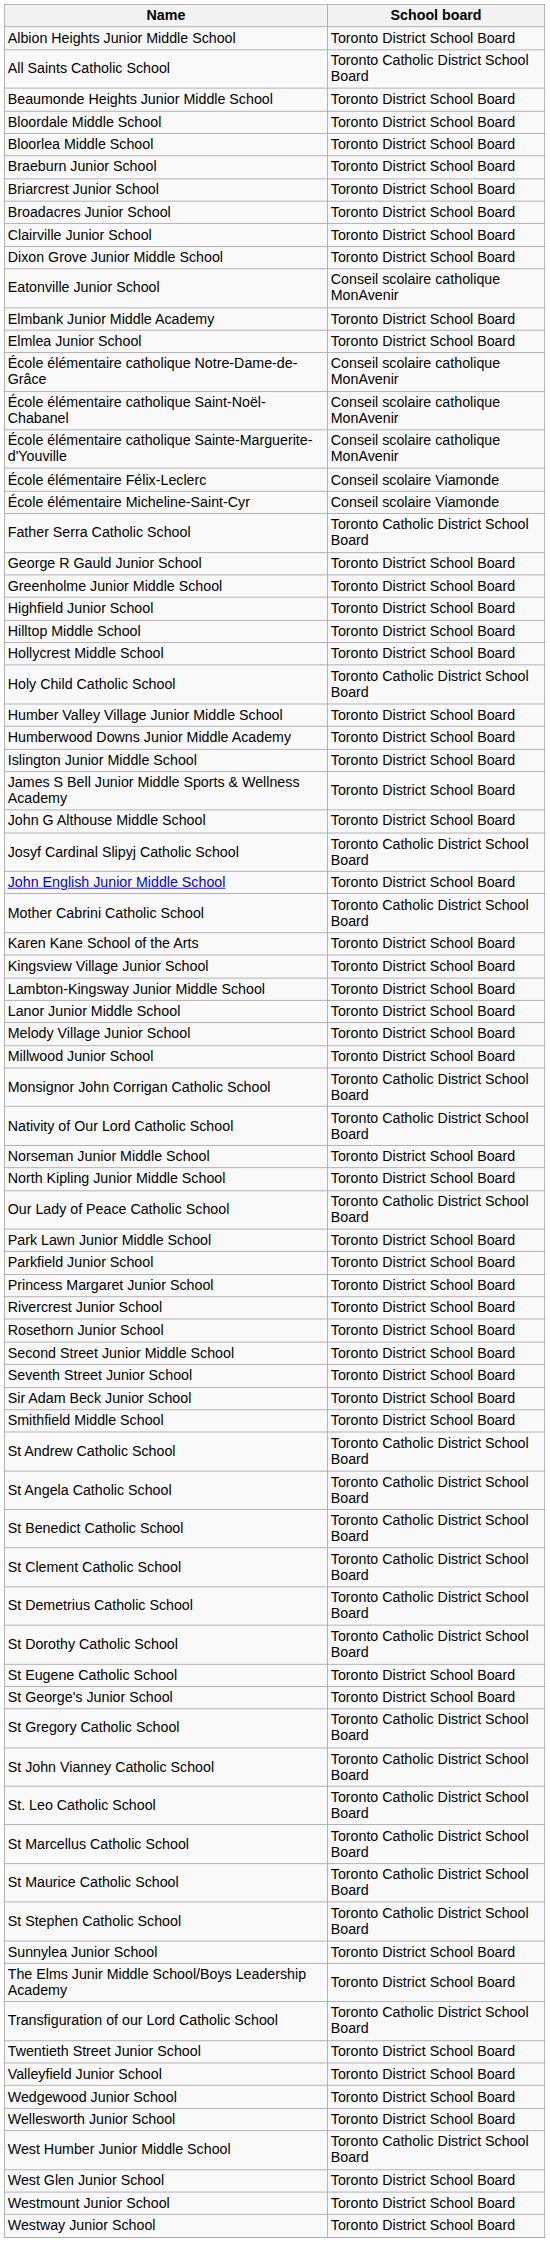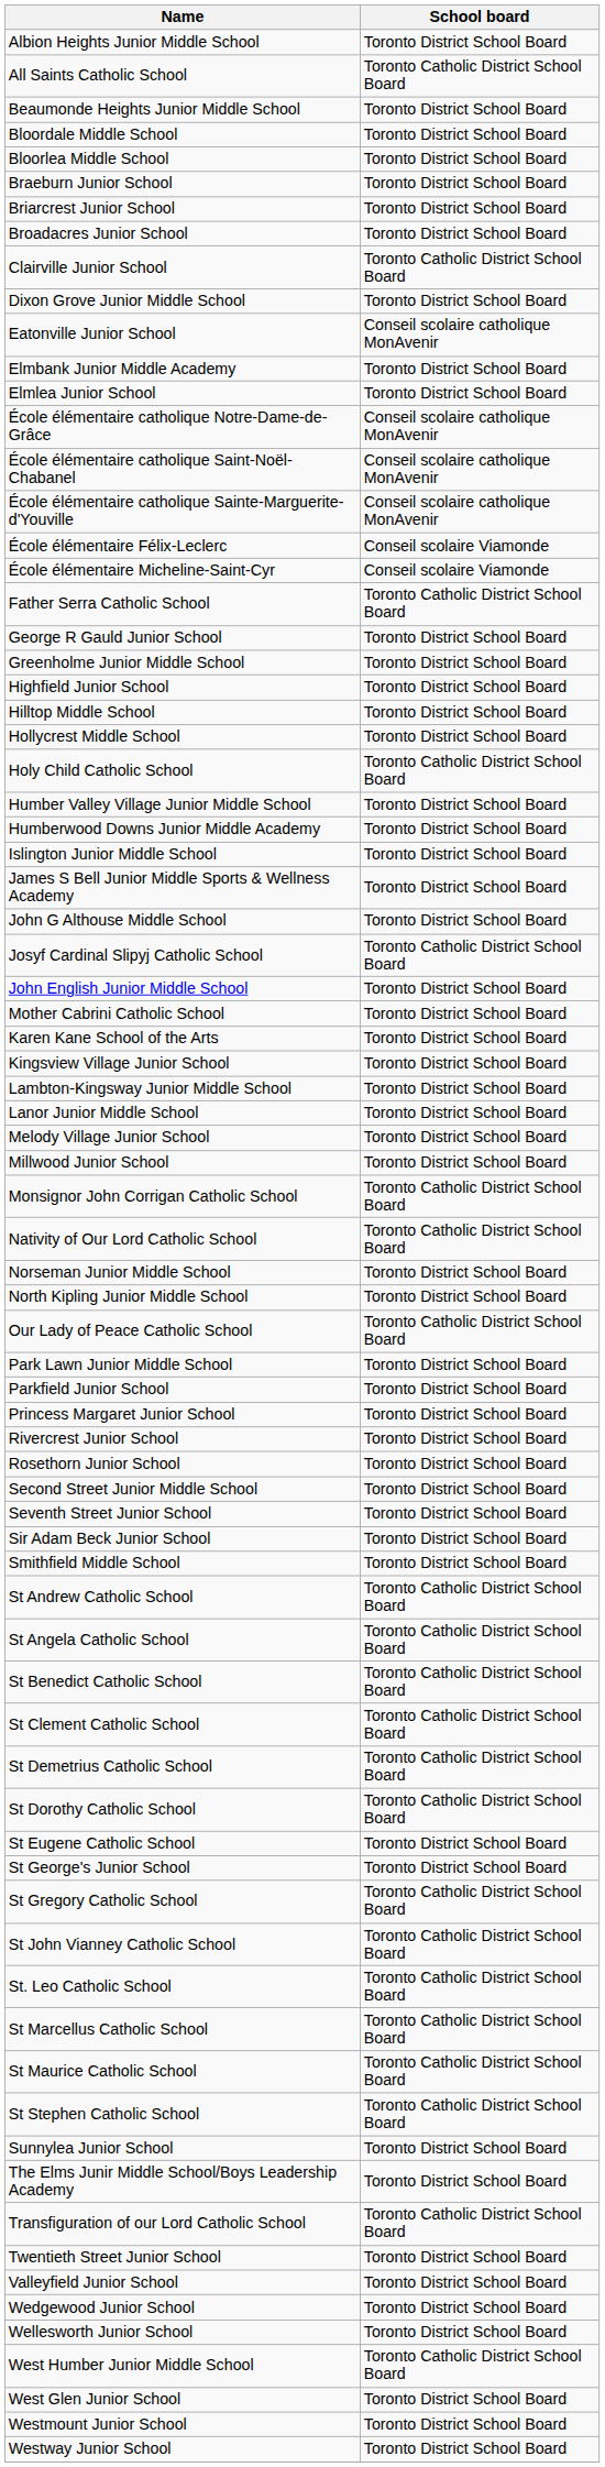Clairville Junior School | School board: Toronto District School Board -> Toronto Catholic District School Board
Mother Cabrini Catholic School | School board: Toronto Catholic District School Board -> Toronto District School Board
